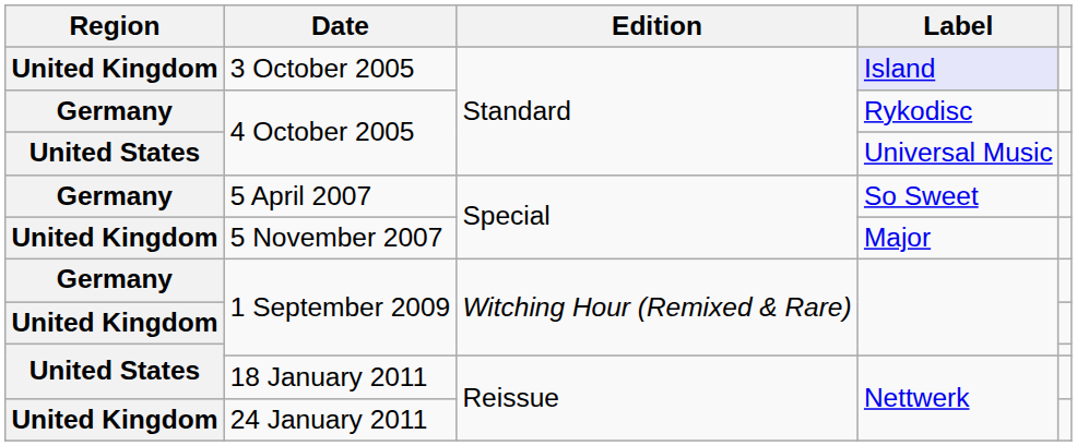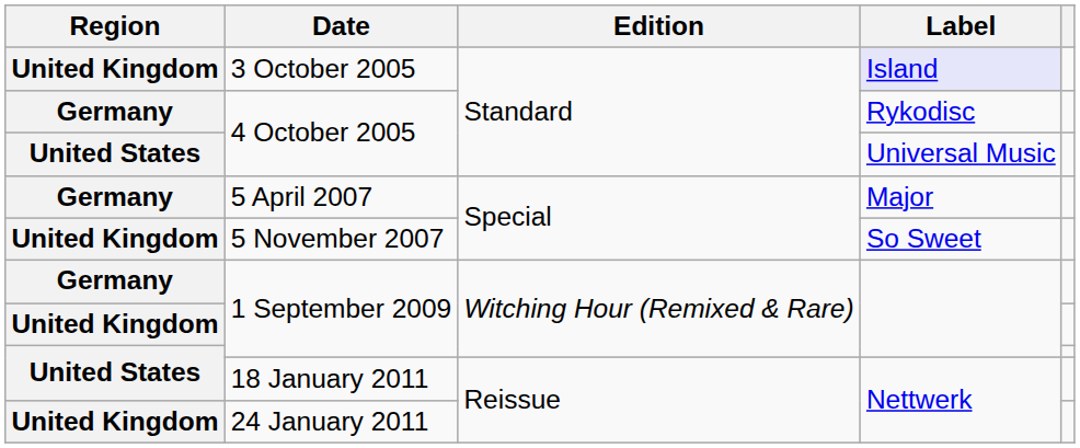5 April 2007 | Label: So Sweet -> Major
5 November 2007 | Label: Major -> So Sweet
